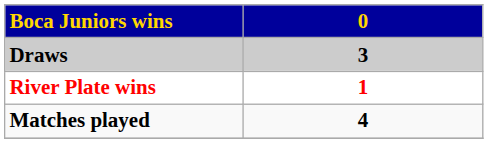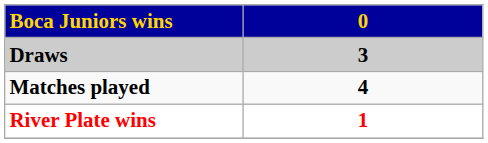rows swapped: River Plate wins <-> Matches played
